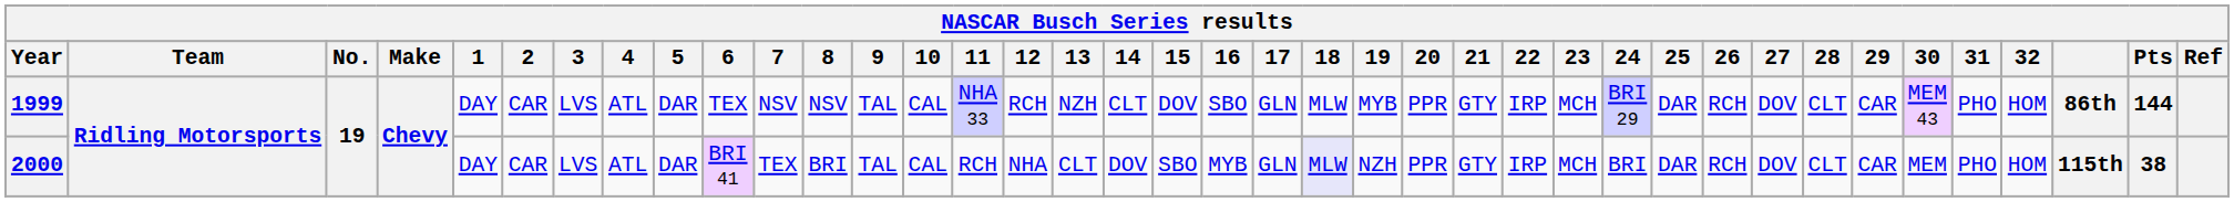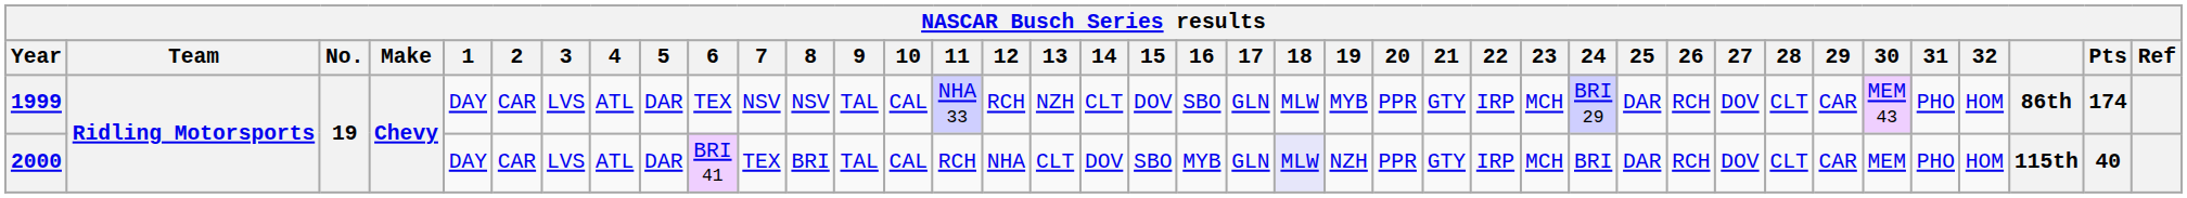1999 | Pts: 144 -> 174
2000 | Pts: 38 -> 40
